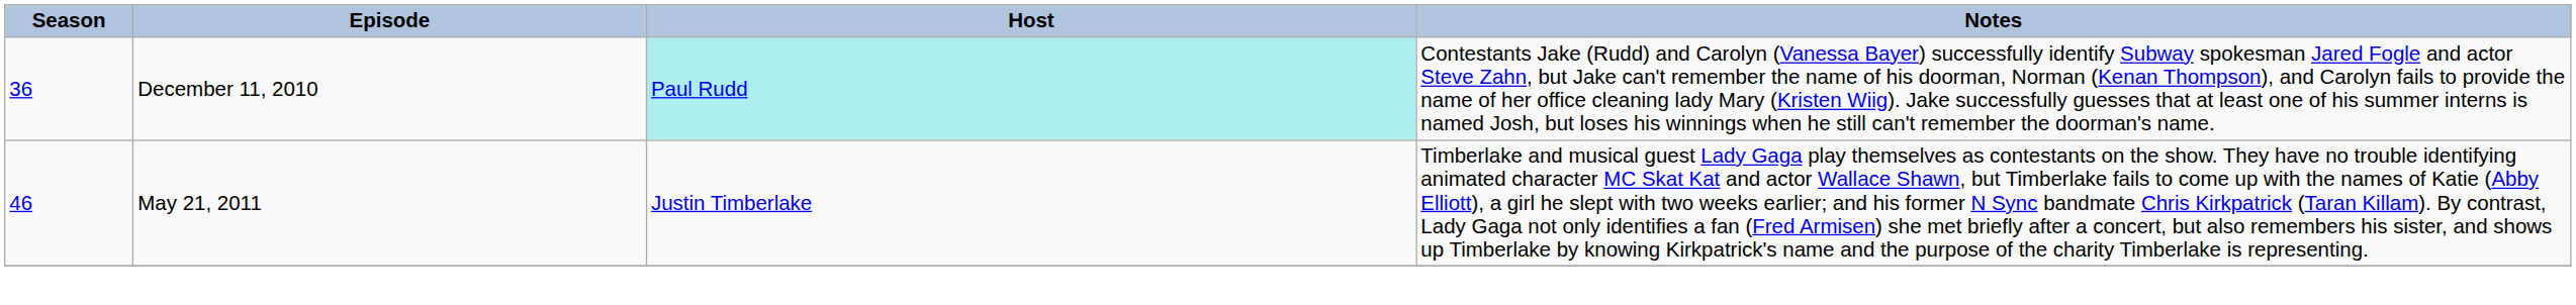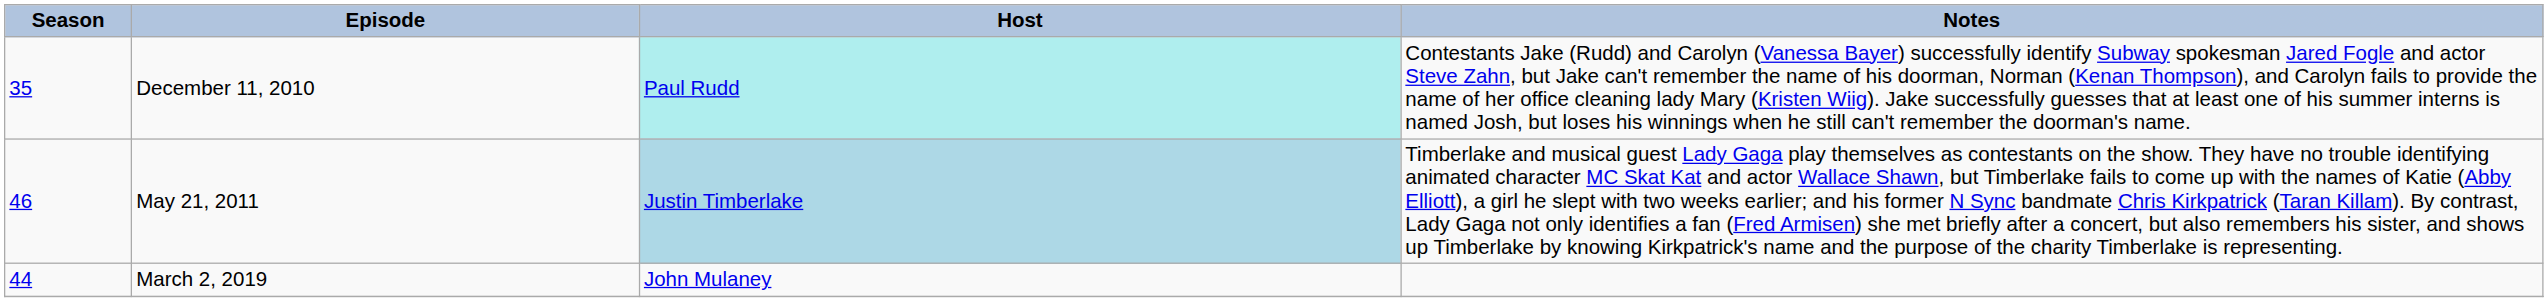December 11, 2010 | Season: 36 -> 35
May 21, 2011 | Host: no background -> lightblue background
+ row: 44 | March 2, 2019 | John Mulaney
